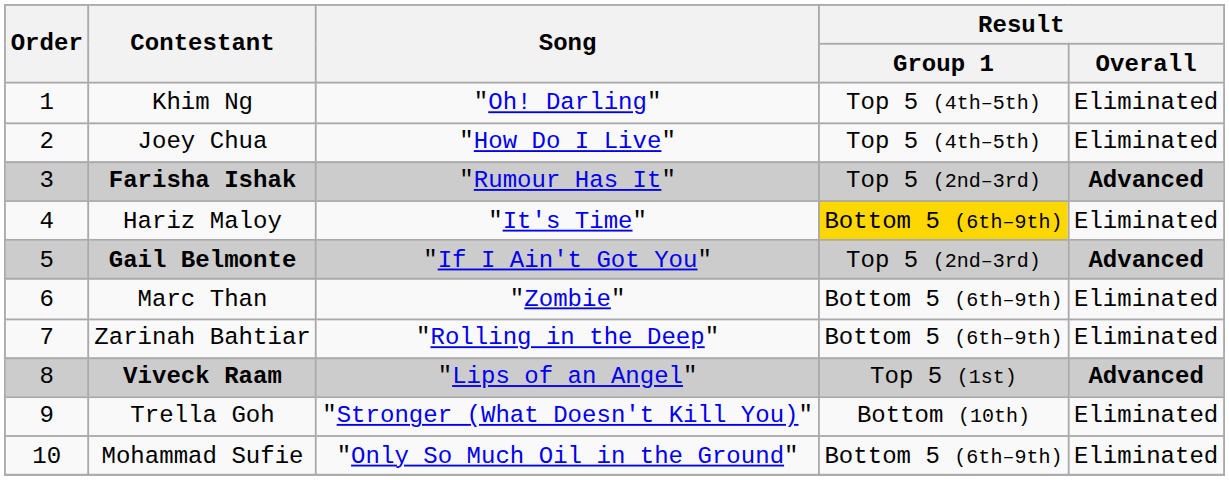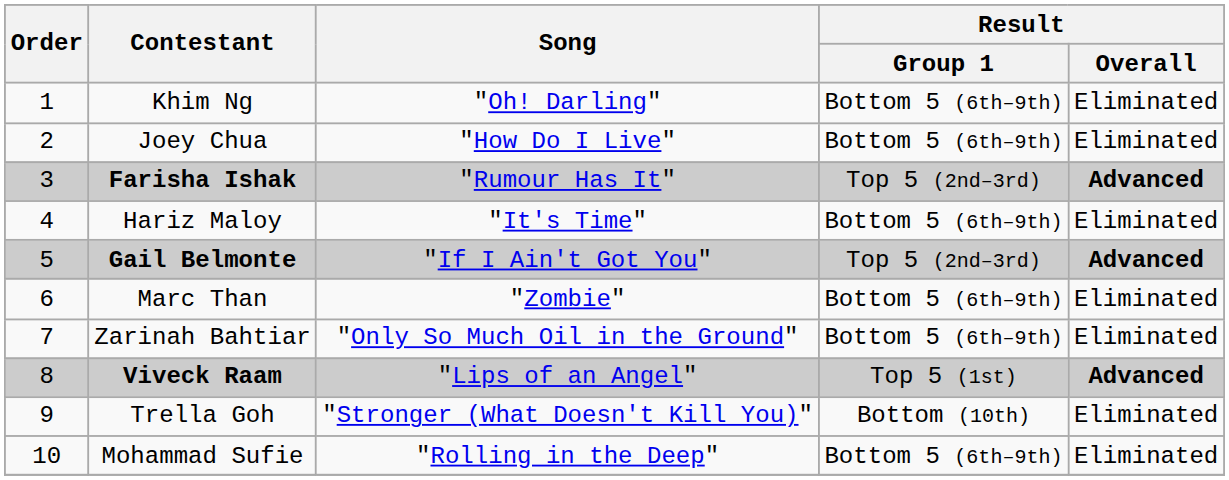Khim Ng | Result / Group 1: Top 5 (4th–5th) -> Bottom 5 (6th–9th)
Joey Chua | Result / Group 1: Top 5 (4th–5th) -> Bottom 5 (6th–9th)
Hariz Maloy | Result / Group 1: gold background -> no background
Zarinah Bahtiar | Song: "Rolling in the Deep" -> "Only So Much Oil in the Ground"
Mohammad Sufie | Song: "Only So Much Oil in the Ground" -> "Rolling in the Deep"
